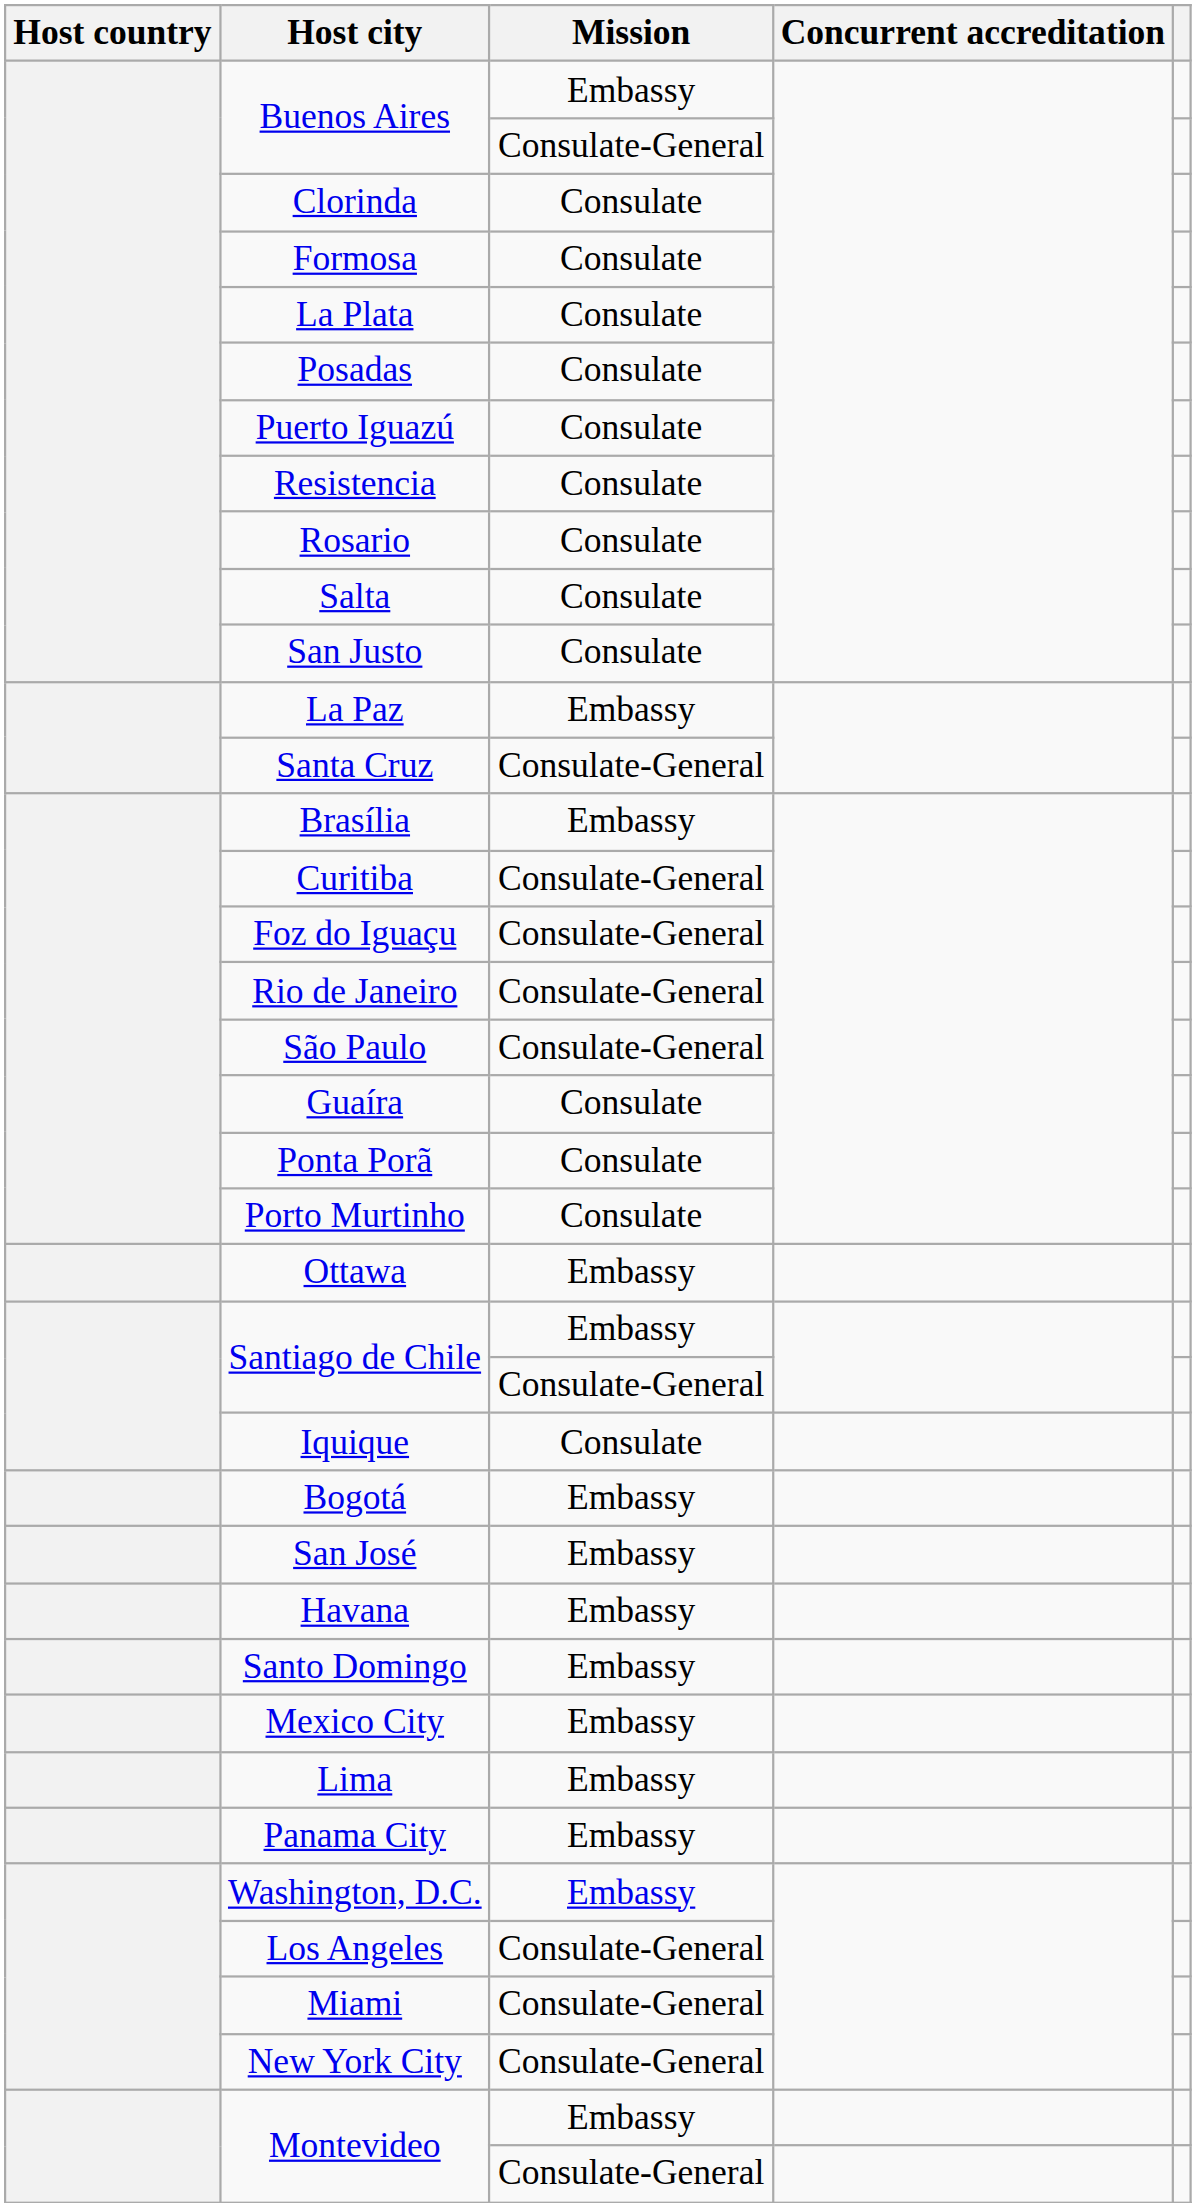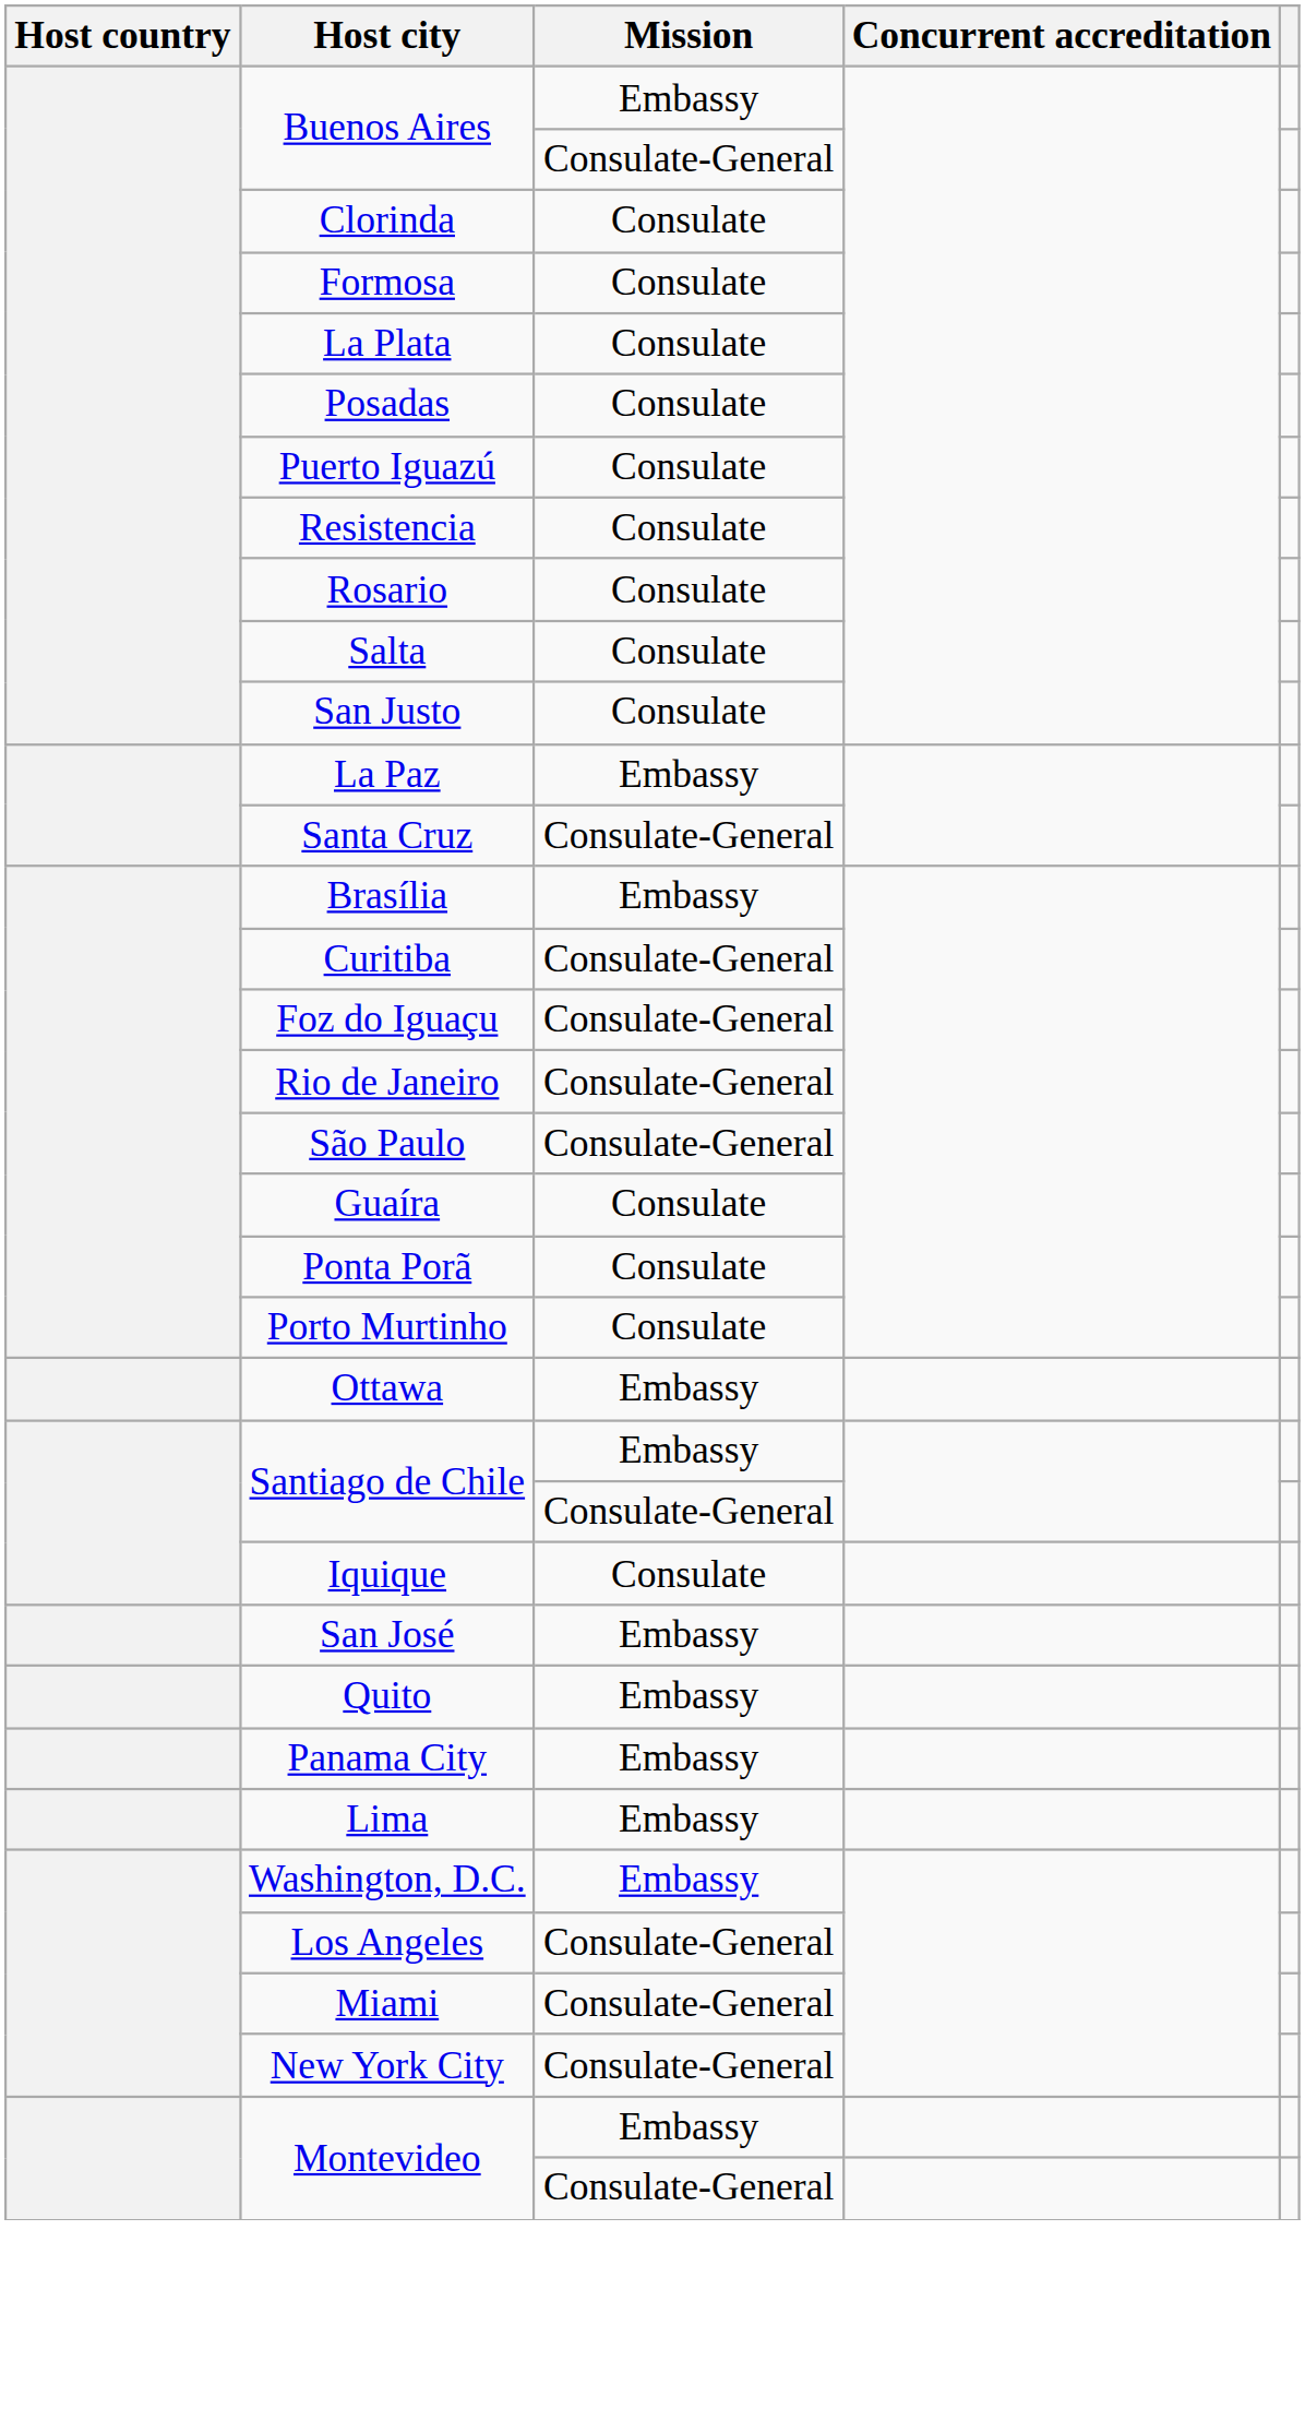- row: Bogotá | Embassy
- row: Havana | Embassy
- row: Santo Domingo | Embassy
+ row: Quito | Embassy
- row: Mexico City | Embassy
rows swapped: Panama City <-> Lima
